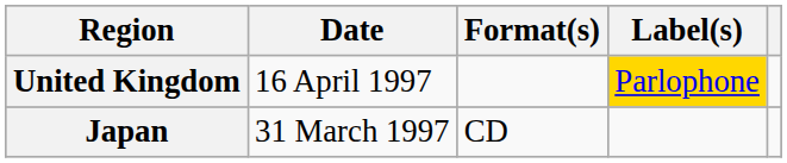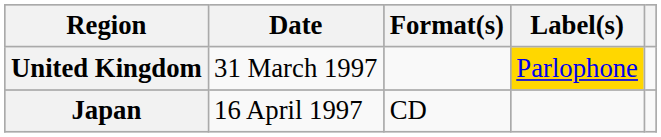United Kingdom | Date: 16 April 1997 -> 31 March 1997
Japan | Date: 31 March 1997 -> 16 April 1997
